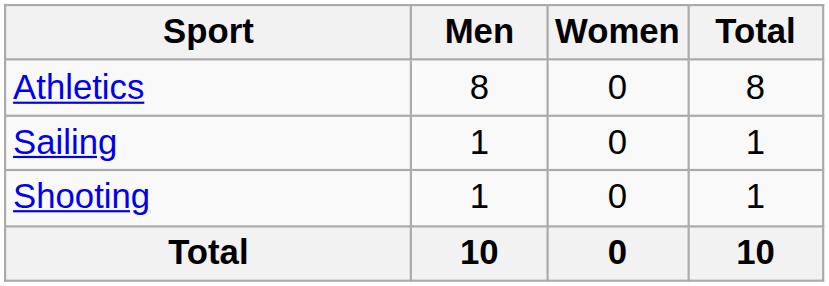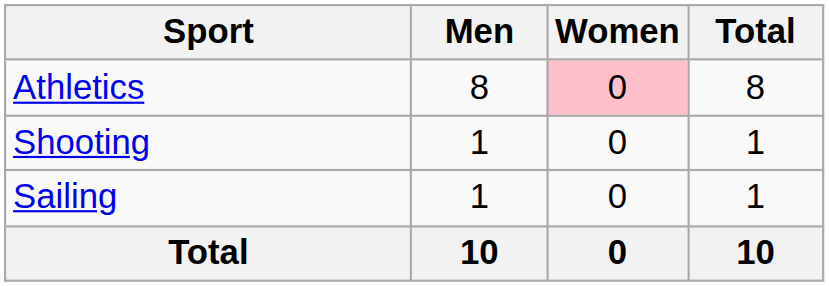Athletics | Women: no background -> pink background
rows swapped: Sailing <-> Shooting
